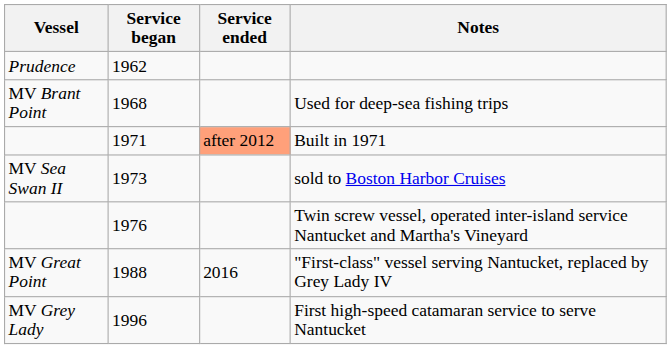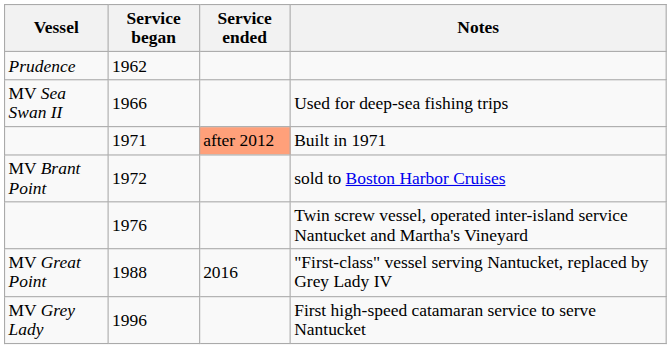Used for deep-sea fishing trips | Vessel: MV Brant Point -> MV Sea Swan II
Used for deep-sea fishing trips | Service began: 1968 -> 1966
sold to Boston Harbor Cruises | Vessel: MV Sea Swan II -> MV Brant Point
sold to Boston Harbor Cruises | Service began: 1973 -> 1972
